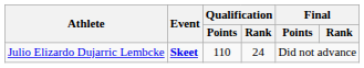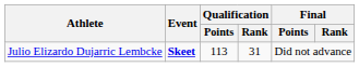Julio Elizardo Dujarric Lembcke | Qualification / Points: 110 -> 113
Julio Elizardo Dujarric Lembcke | Qualification / Rank: 24 -> 31
